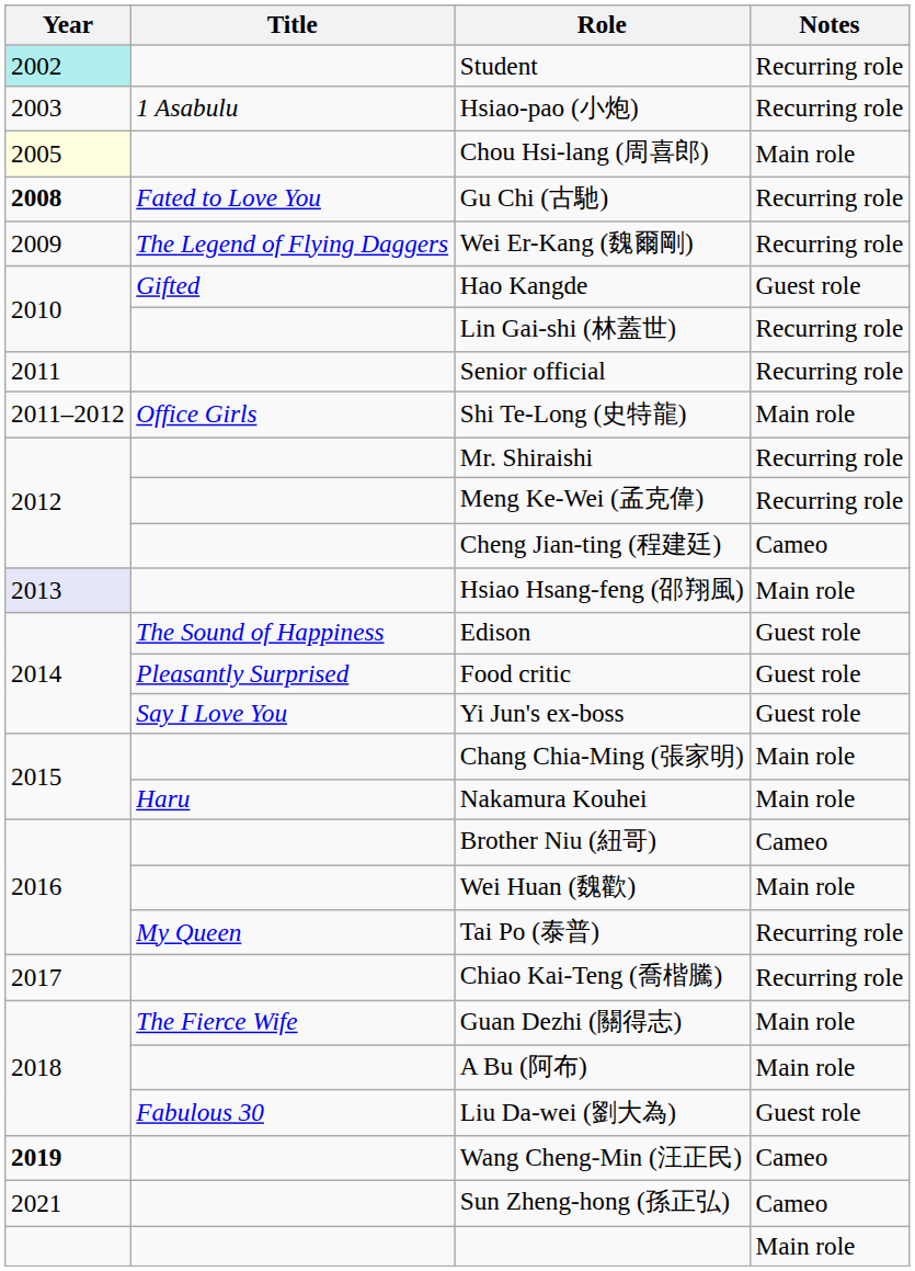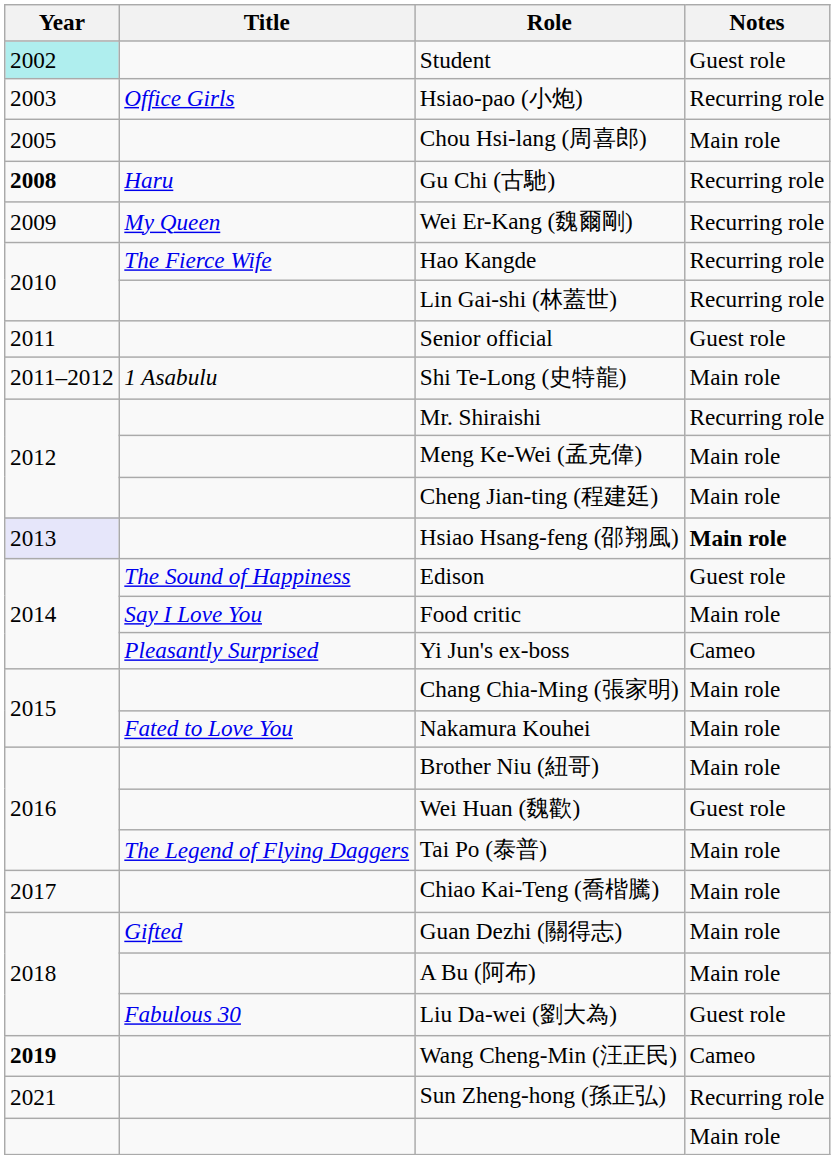Student | Notes: Recurring role -> Guest role
Hsiao-pao (小炮) | Title: 1 Asabulu -> Office Girls
Chou Hsi-lang (周喜郎) | Year: lightyellow background -> no background
Gu Chi (古馳) | Title: Fated to Love You -> Haru
Wei Er-Kang (魏爾剛) | Title: The Legend of Flying Daggers -> My Queen
Hao Kangde | Title: Gifted -> The Fierce Wife
Hao Kangde | Notes: Guest role -> Recurring role
Senior official | Notes: Recurring role -> Guest role
Shi Te-Long (史特龍) | Title: Office Girls -> 1 Asabulu
Meng Ke-Wei (孟克偉) | Notes: Recurring role -> Main role
Cheng Jian-ting (程建廷) | Notes: Cameo -> Main role
Hsiao Hsang-feng (邵翔風) | Notes: normal -> bold
Food critic | Title: Pleasantly Surprised -> Say I Love You
Food critic | Notes: Guest role -> Main role
Yi Jun's ex-boss | Title: Say I Love You -> Pleasantly Surprised
Yi Jun's ex-boss | Notes: Guest role -> Cameo
Nakamura Kouhei | Title: Haru -> Fated to Love You
Brother Niu (紐哥) | Notes: Cameo -> Main role
Wei Huan (魏歡) | Notes: Main role -> Guest role
Tai Po (泰普) | Title: My Queen -> The Legend of Flying Daggers
Tai Po (泰普) | Notes: Recurring role -> Main role
Chiao Kai-Teng (喬楷騰) | Notes: Recurring role -> Main role
Guan Dezhi (關得志) | Title: The Fierce Wife -> Gifted
Sun Zheng-hong (孫正弘) | Notes: Cameo -> Recurring role
